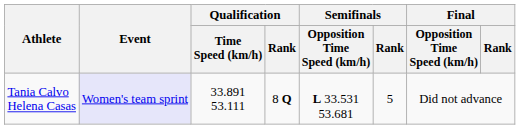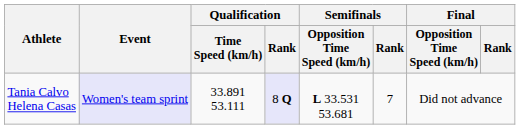Tania Calvo Helena Casas | Qualification / Rank: no background -> lavender background
Tania Calvo Helena Casas | Semifinals / Rank: 5 -> 7
